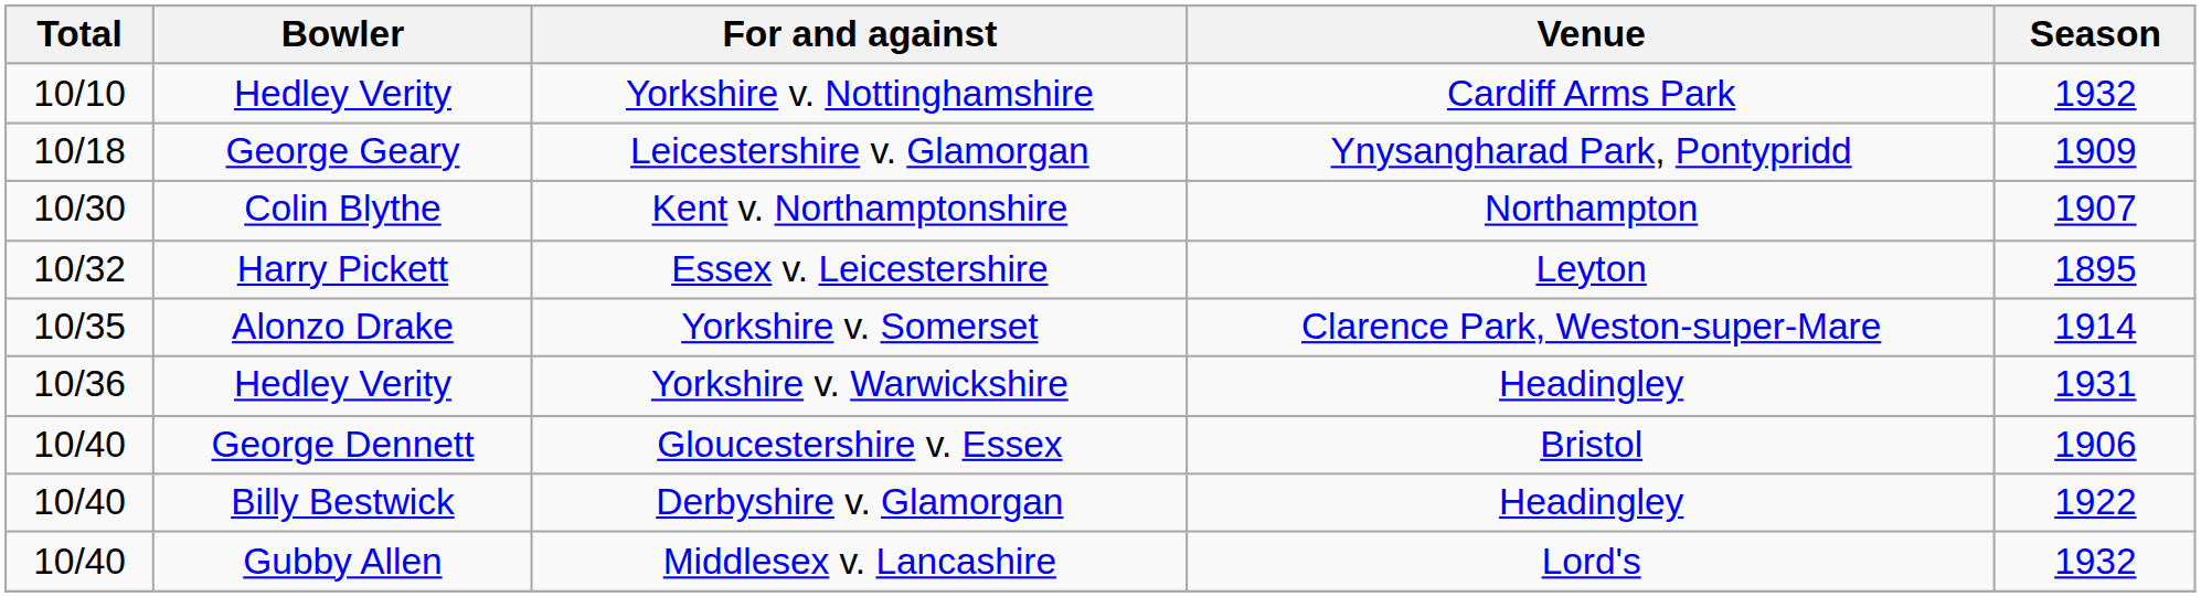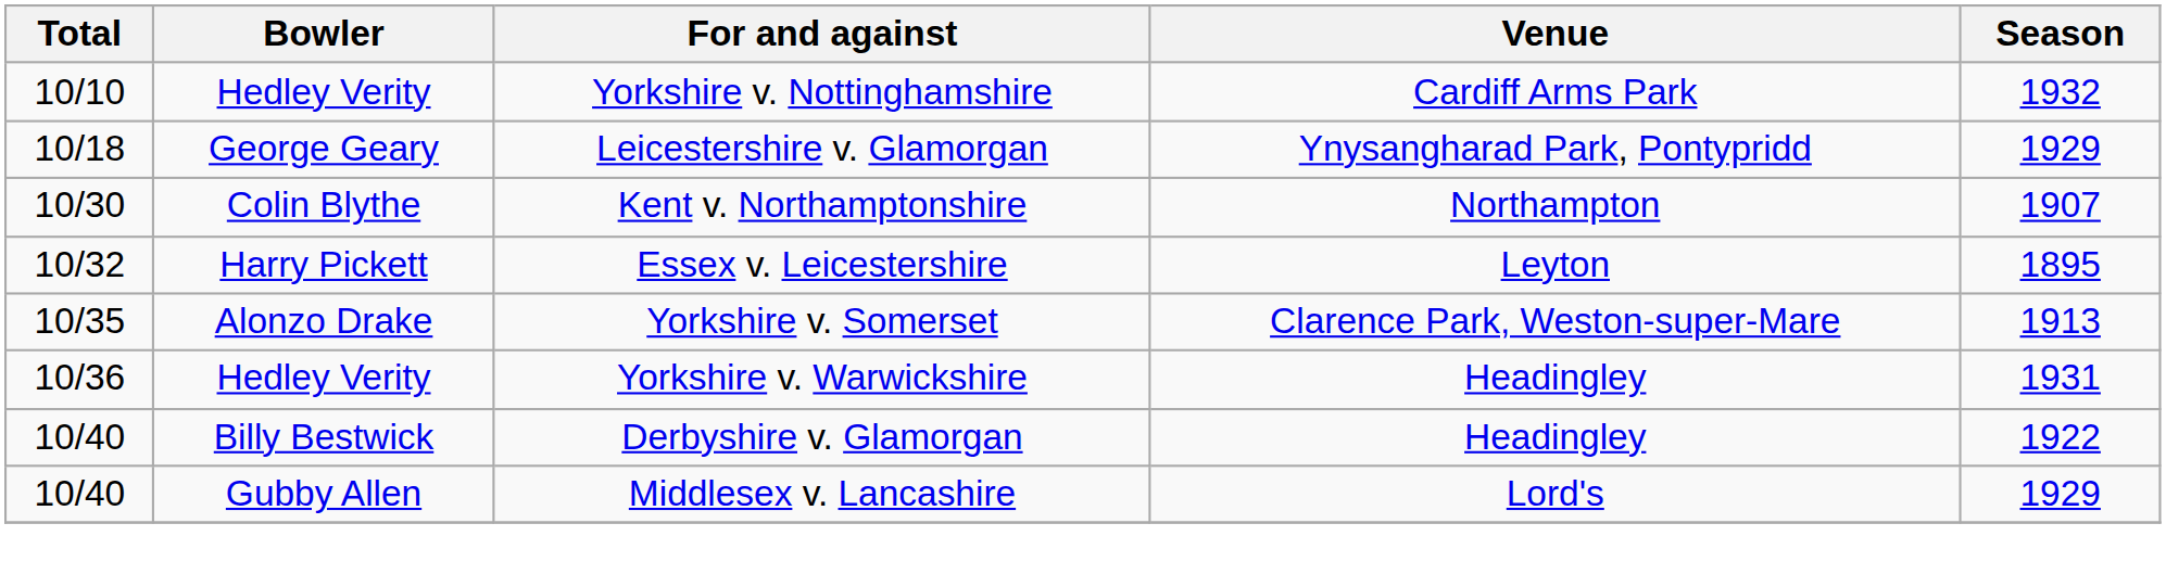Leicestershire v. Glamorgan | Season: 1909 -> 1929
Yorkshire v. Somerset | Season: 1914 -> 1913
- row: 10/40 | George Dennett | Gloucestershire v. Essex | Bristol | 1906
Middlesex v. Lancashire | Season: 1932 -> 1929
